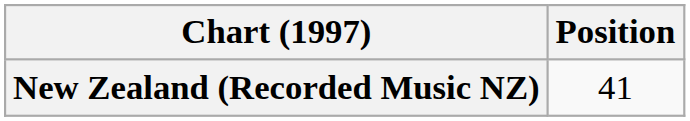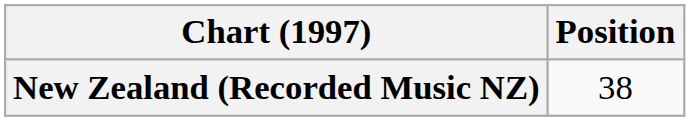New Zealand (Recorded Music NZ) | Position: 41 -> 38
